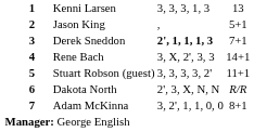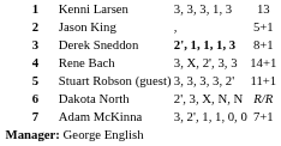Derek Sneddon | column 5: 7+1 -> 8+1
Adam McKinna | column 5: 8+1 -> 7+1
